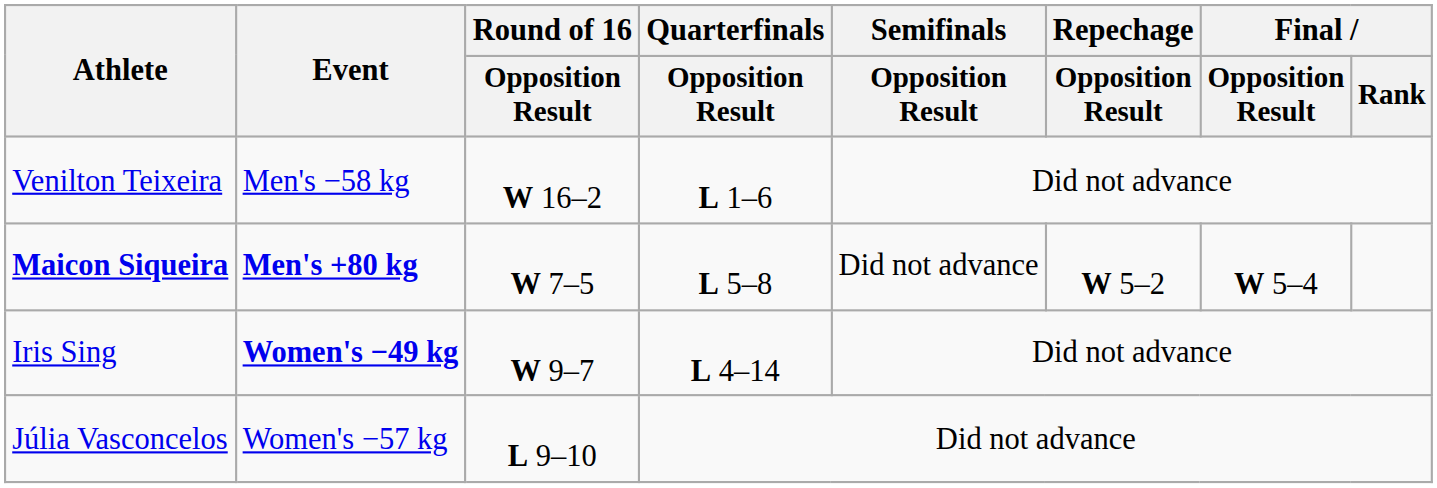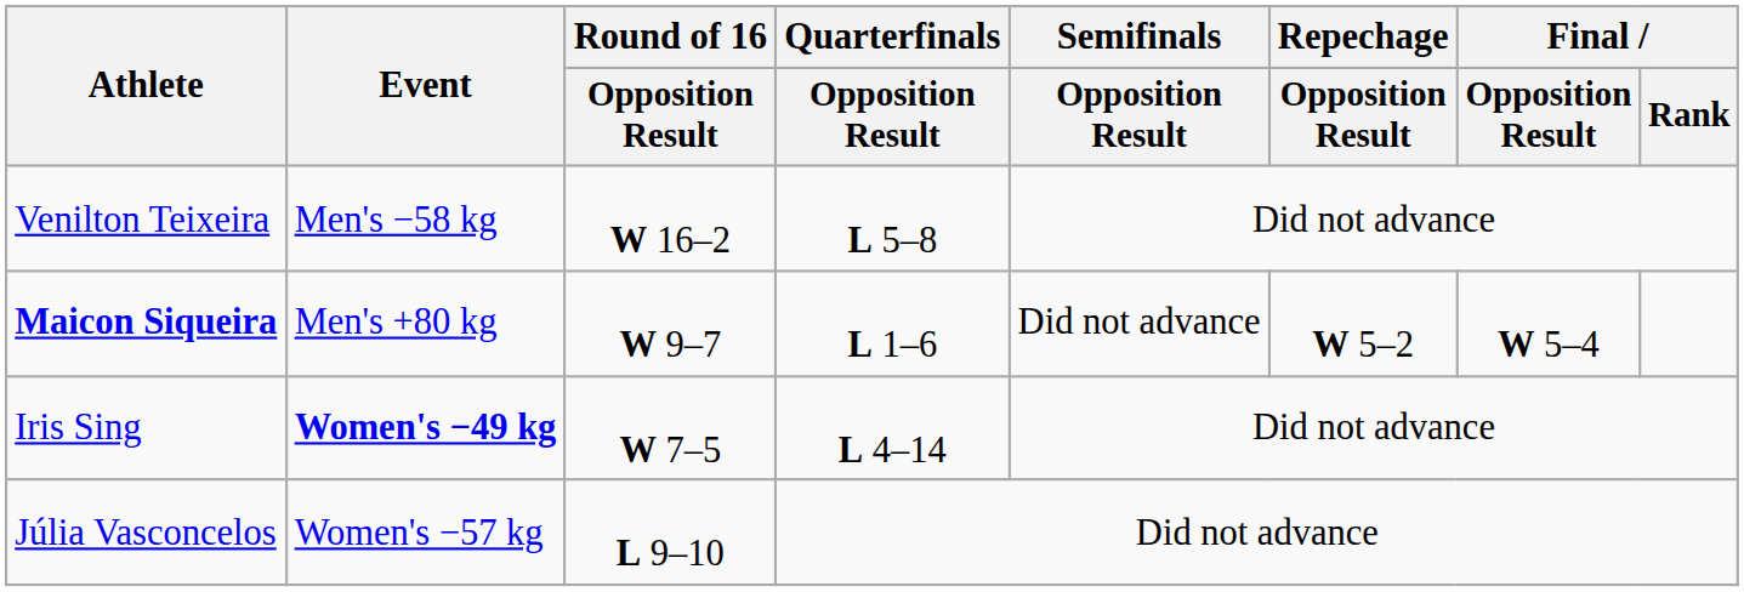Venilton Teixeira | Quarterfinals / Opposition Result: L 1–6 -> L 5–8
Maicon Siqueira | Event: bold -> normal
Maicon Siqueira | Round of 16 / Opposition Result: W 7–5 -> W 9–7
Maicon Siqueira | Quarterfinals / Opposition Result: L 5–8 -> L 1–6
Iris Sing | Round of 16 / Opposition Result: W 9–7 -> W 7–5
